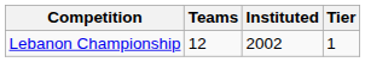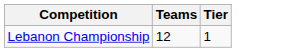- column: Instituted | 2002
